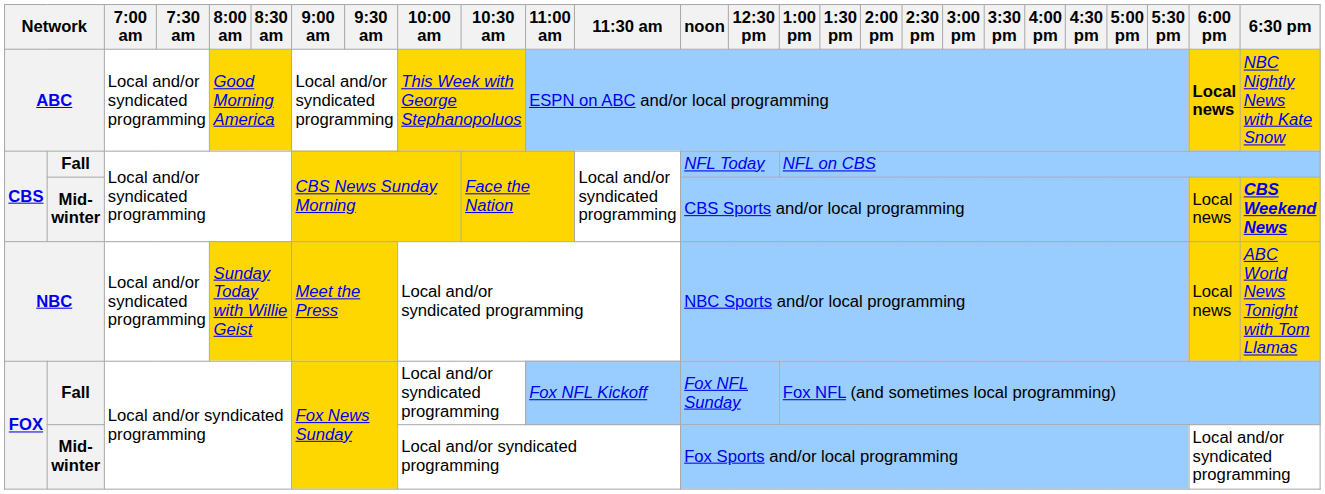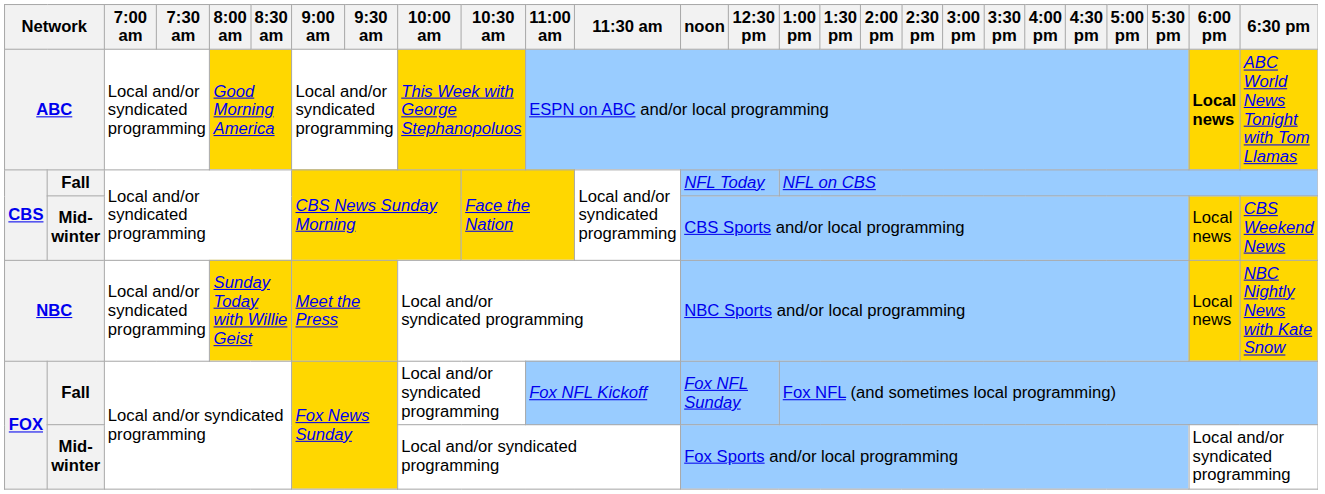ABC | 6:30 pm: NBC Nightly News with Kate Snow -> ABC World News Tonight with Tom Llamas
CBS / Mid-winter | 6:30 pm: bold -> normal
NBC | 6:30 pm: ABC World News Tonight with Tom Llamas -> NBC Nightly News with Kate Snow
